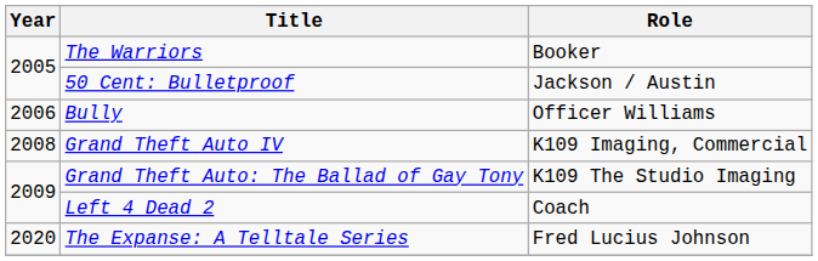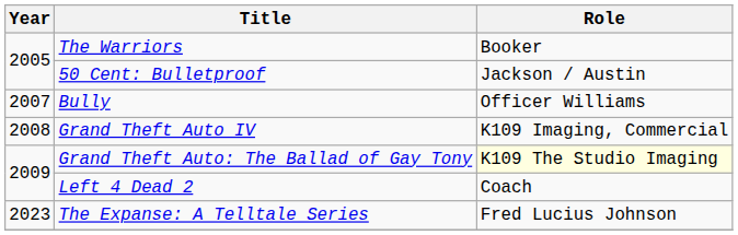Bully | Year: 2006 -> 2007
Grand Theft Auto: The Ballad of Gay Tony | Role: no background -> lightyellow background
The Expanse: A Telltale Series | Year: 2020 -> 2023
